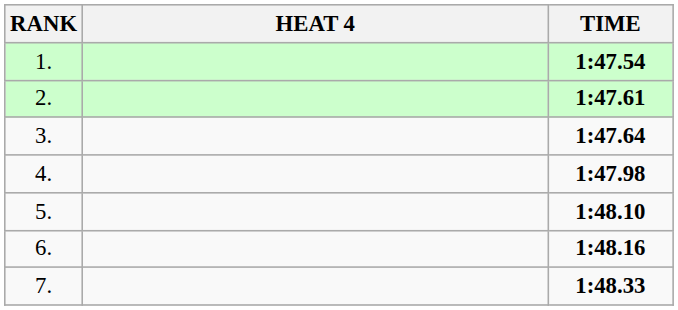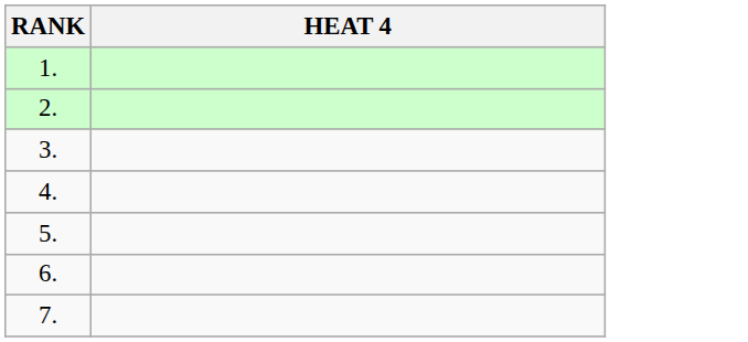- column: TIME | 1:47.54 | 1:47.61 | 1:47.64 | 1:47.98 | 1:48.10 | 1:48.16 | 1:48.33
